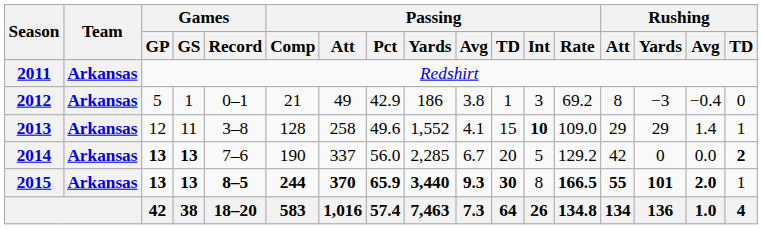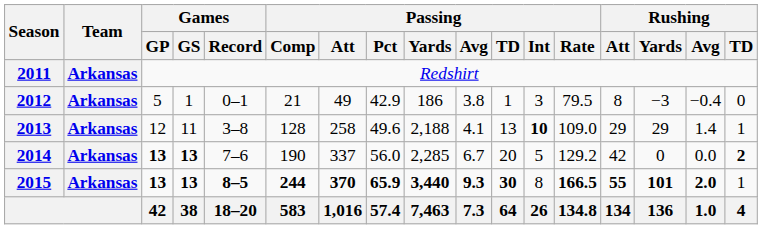2012 | Passing / Rate: 69.2 -> 79.5
2013 | Passing / Yards: 1,552 -> 2,188
2013 | Passing / TD: 15 -> 13
